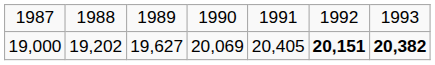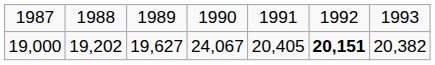19,000 | column 4: 20,069 -> 24,067
19,000 | column 7: bold -> normal
